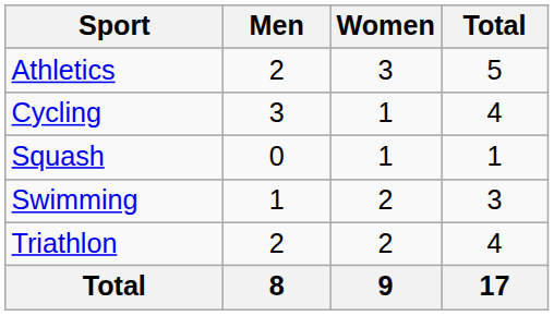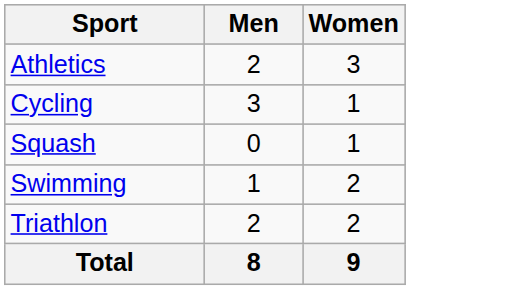- column: Total | 5 | 4 | 1 | 3 | 4 | 17
